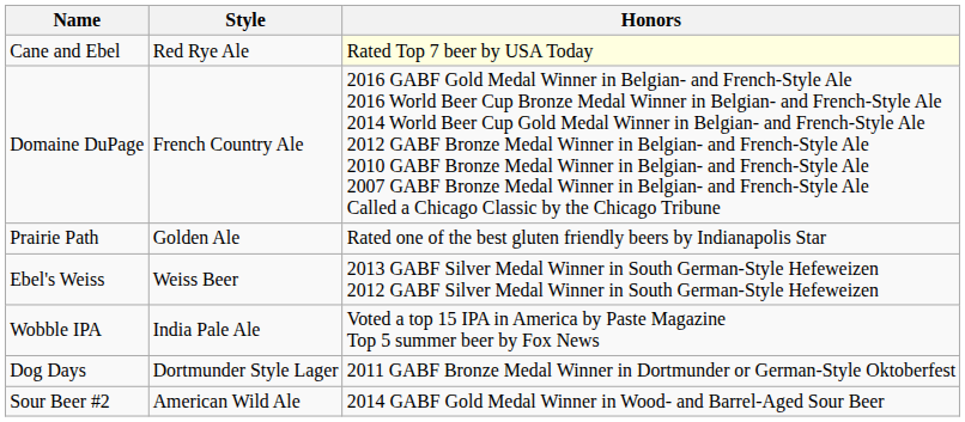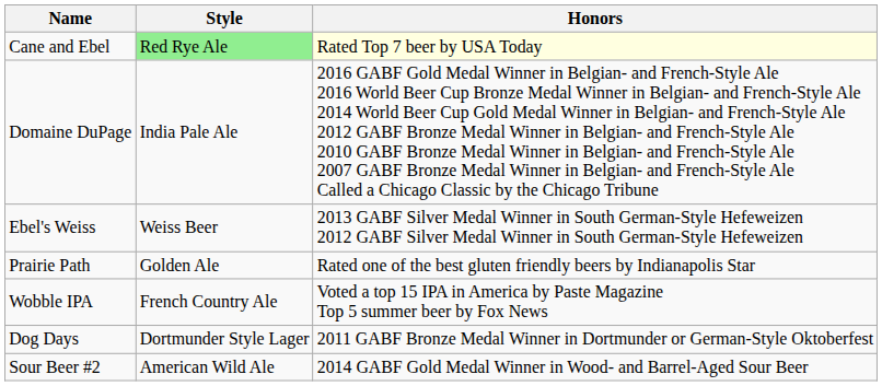Cane and Ebel | Style: no background -> lightgreen background
Domaine DuPage | Style: French Country Ale -> India Pale Ale
rows swapped: Ebel's Weiss <-> Prairie Path
Wobble IPA | Style: India Pale Ale -> French Country Ale
